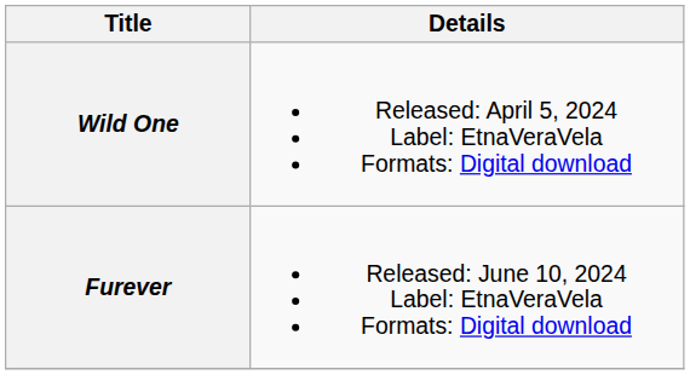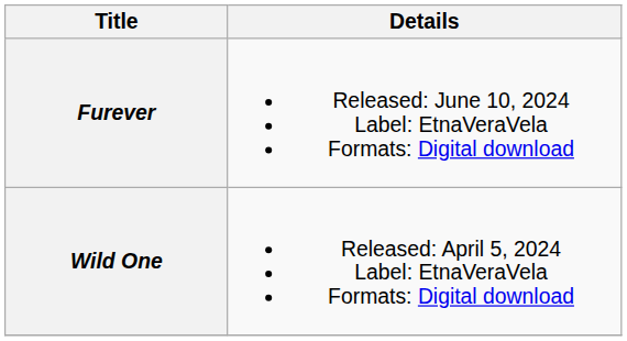rows swapped: Wild One <-> Furever
